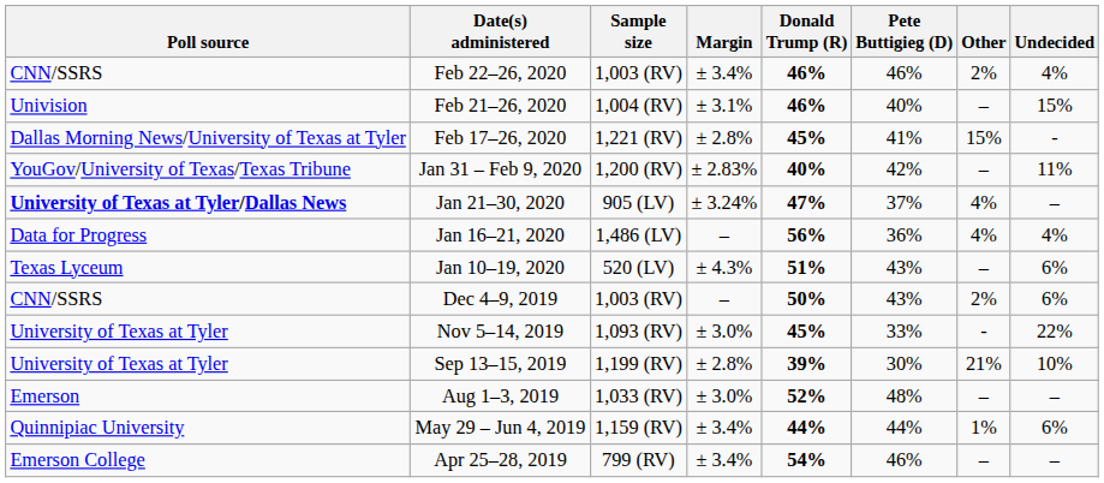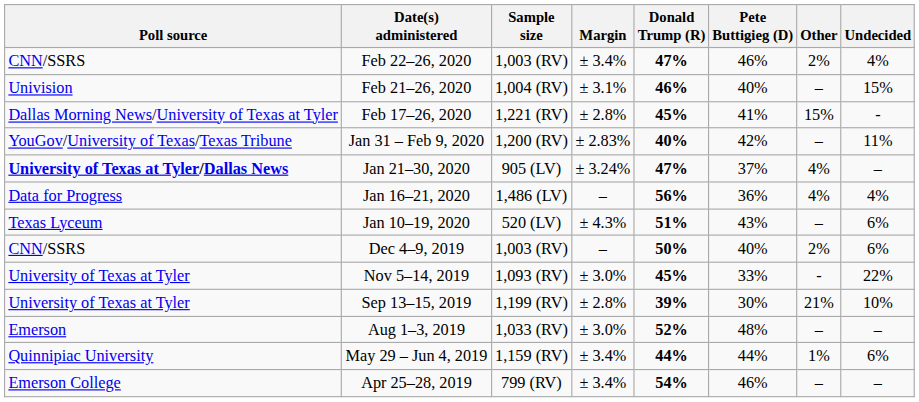Feb 22–26, 2020 | Donald Trump (R): 46% -> 47%
Dec 4–9, 2019 | Pete Buttigieg (D): 43% -> 40%
